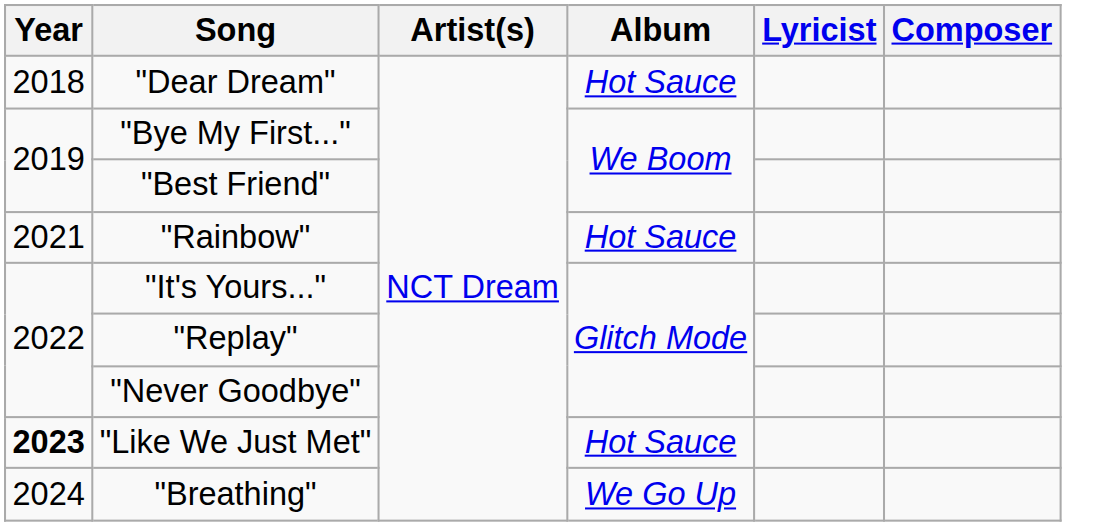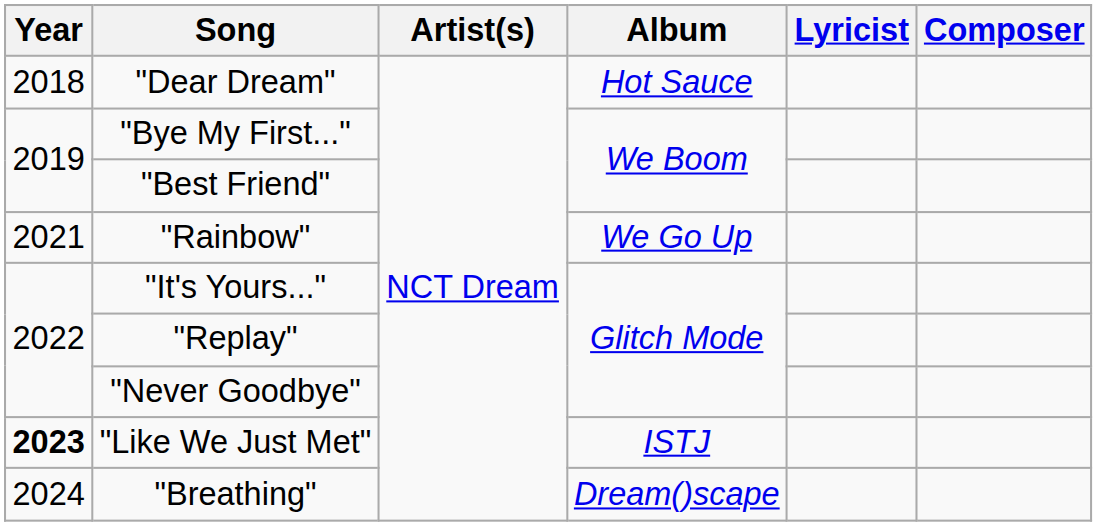"Rainbow" | Album: Hot Sauce -> We Go Up
"Like We Just Met" | Album: Hot Sauce -> ISTJ
"Breathing" | Album: We Go Up -> Dream()scape
